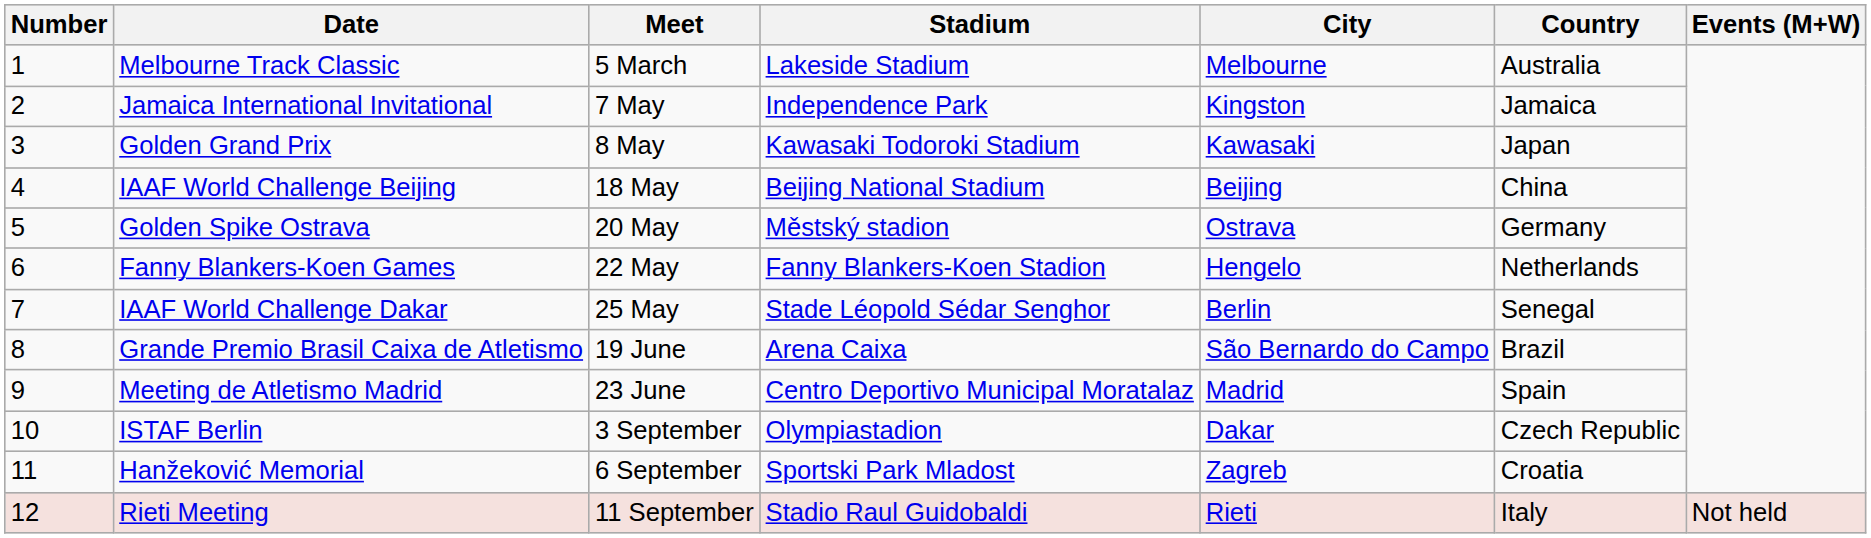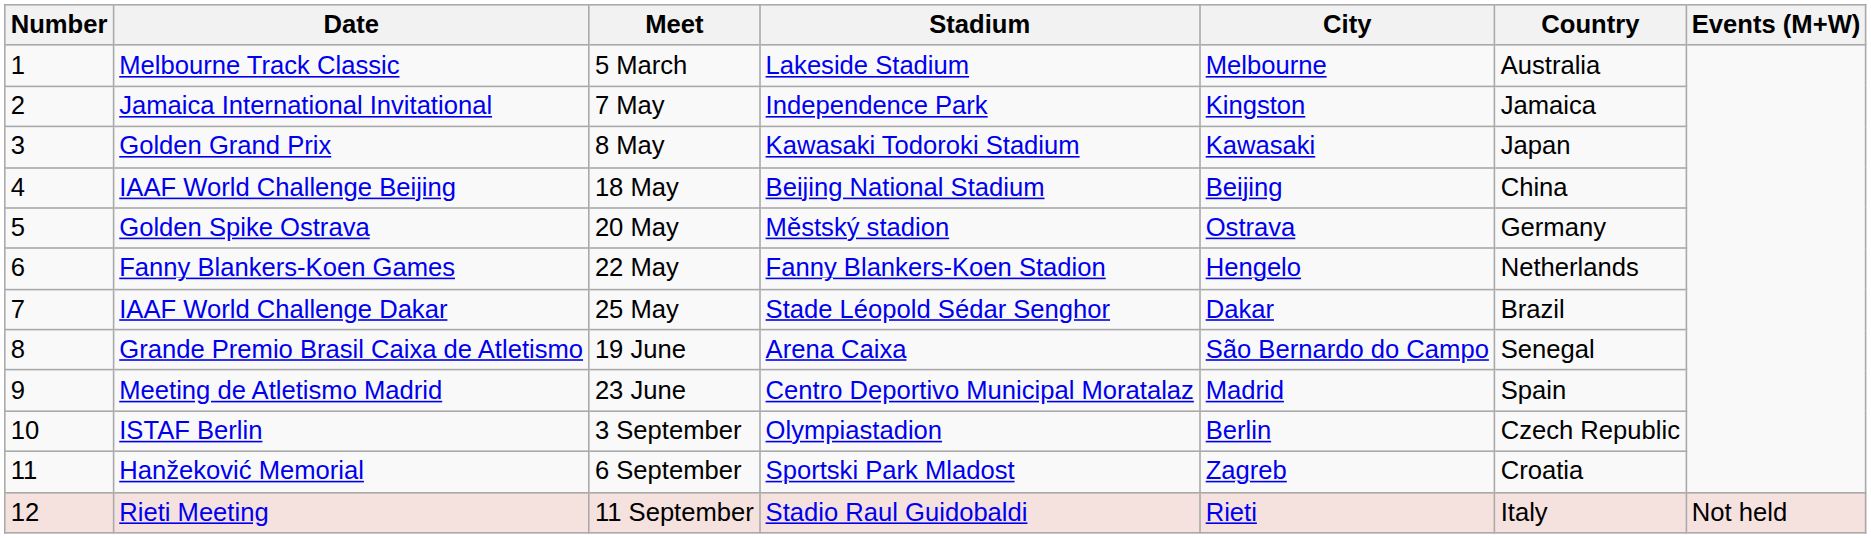IAAF World Challenge Dakar | City: Berlin -> Dakar
IAAF World Challenge Dakar | Country: Senegal -> Brazil
Grande Premio Brasil Caixa de Atletismo | Country: Brazil -> Senegal
ISTAF Berlin | City: Dakar -> Berlin
